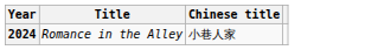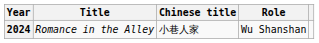+ column: Role | Wu Shanshan
